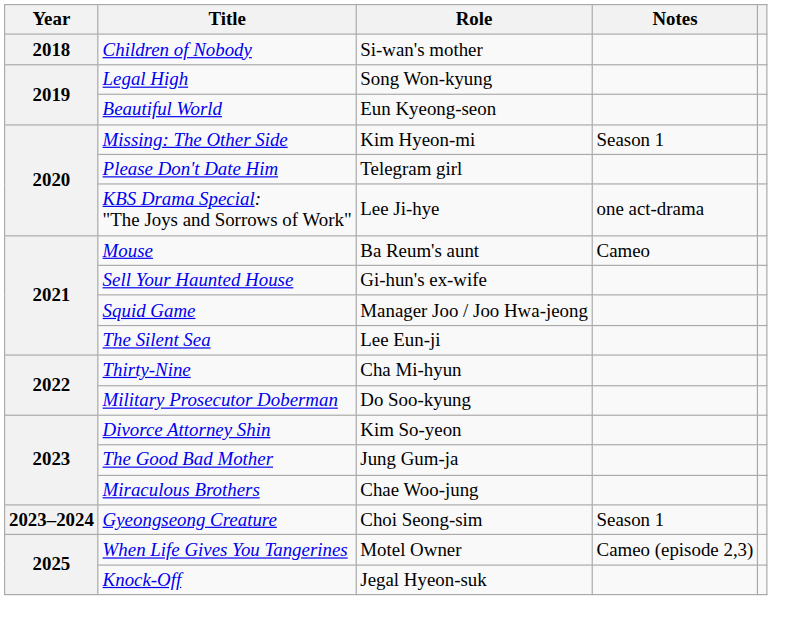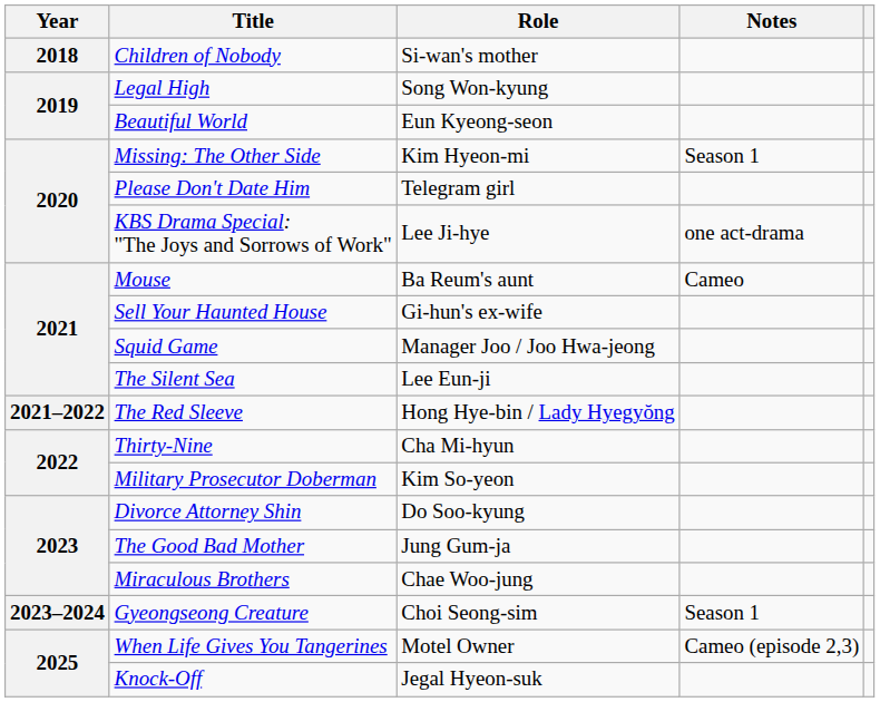+ row: 2021–2022 | The Red Sleeve | Hong Hye-bin / Lady Hyegyŏng
Military Prosecutor Doberman | Role: Do Soo-kyung -> Kim So-yeon
Divorce Attorney Shin | Role: Kim So-yeon -> Do Soo-kyung
